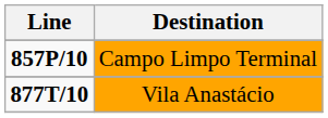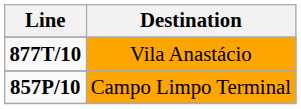rows swapped: Campo Limpo Terminal <-> Vila Anastácio
